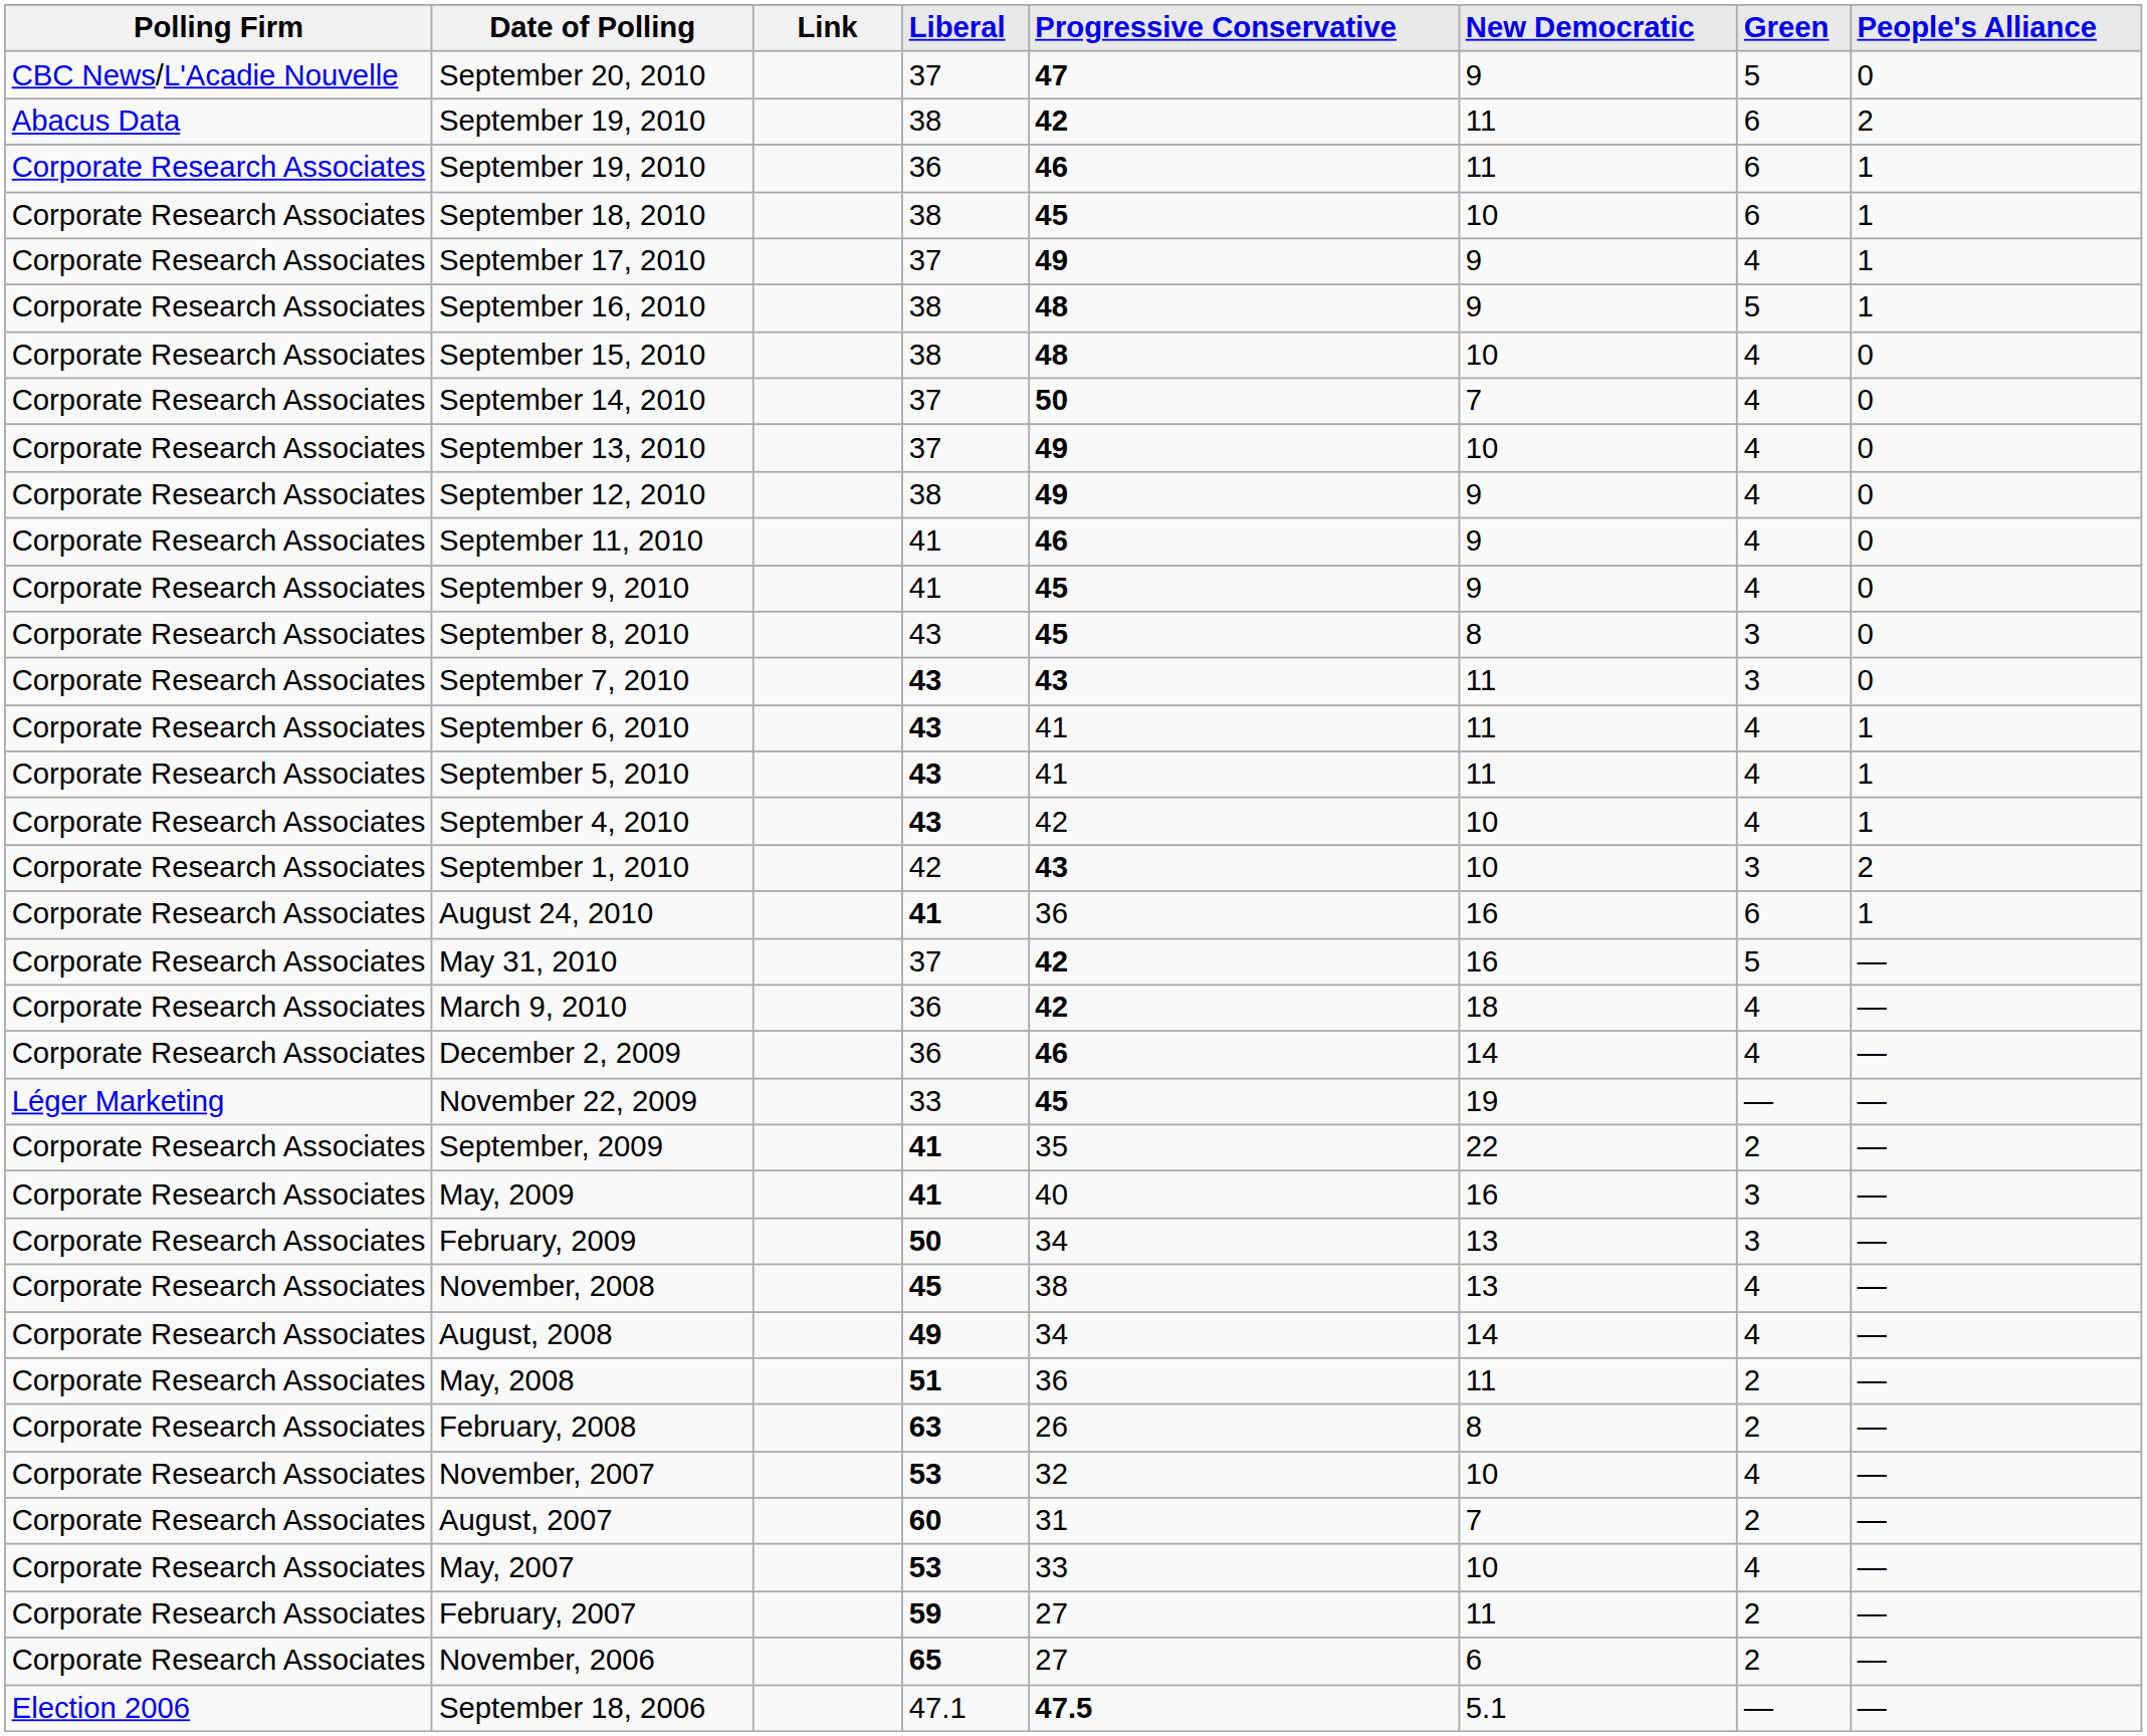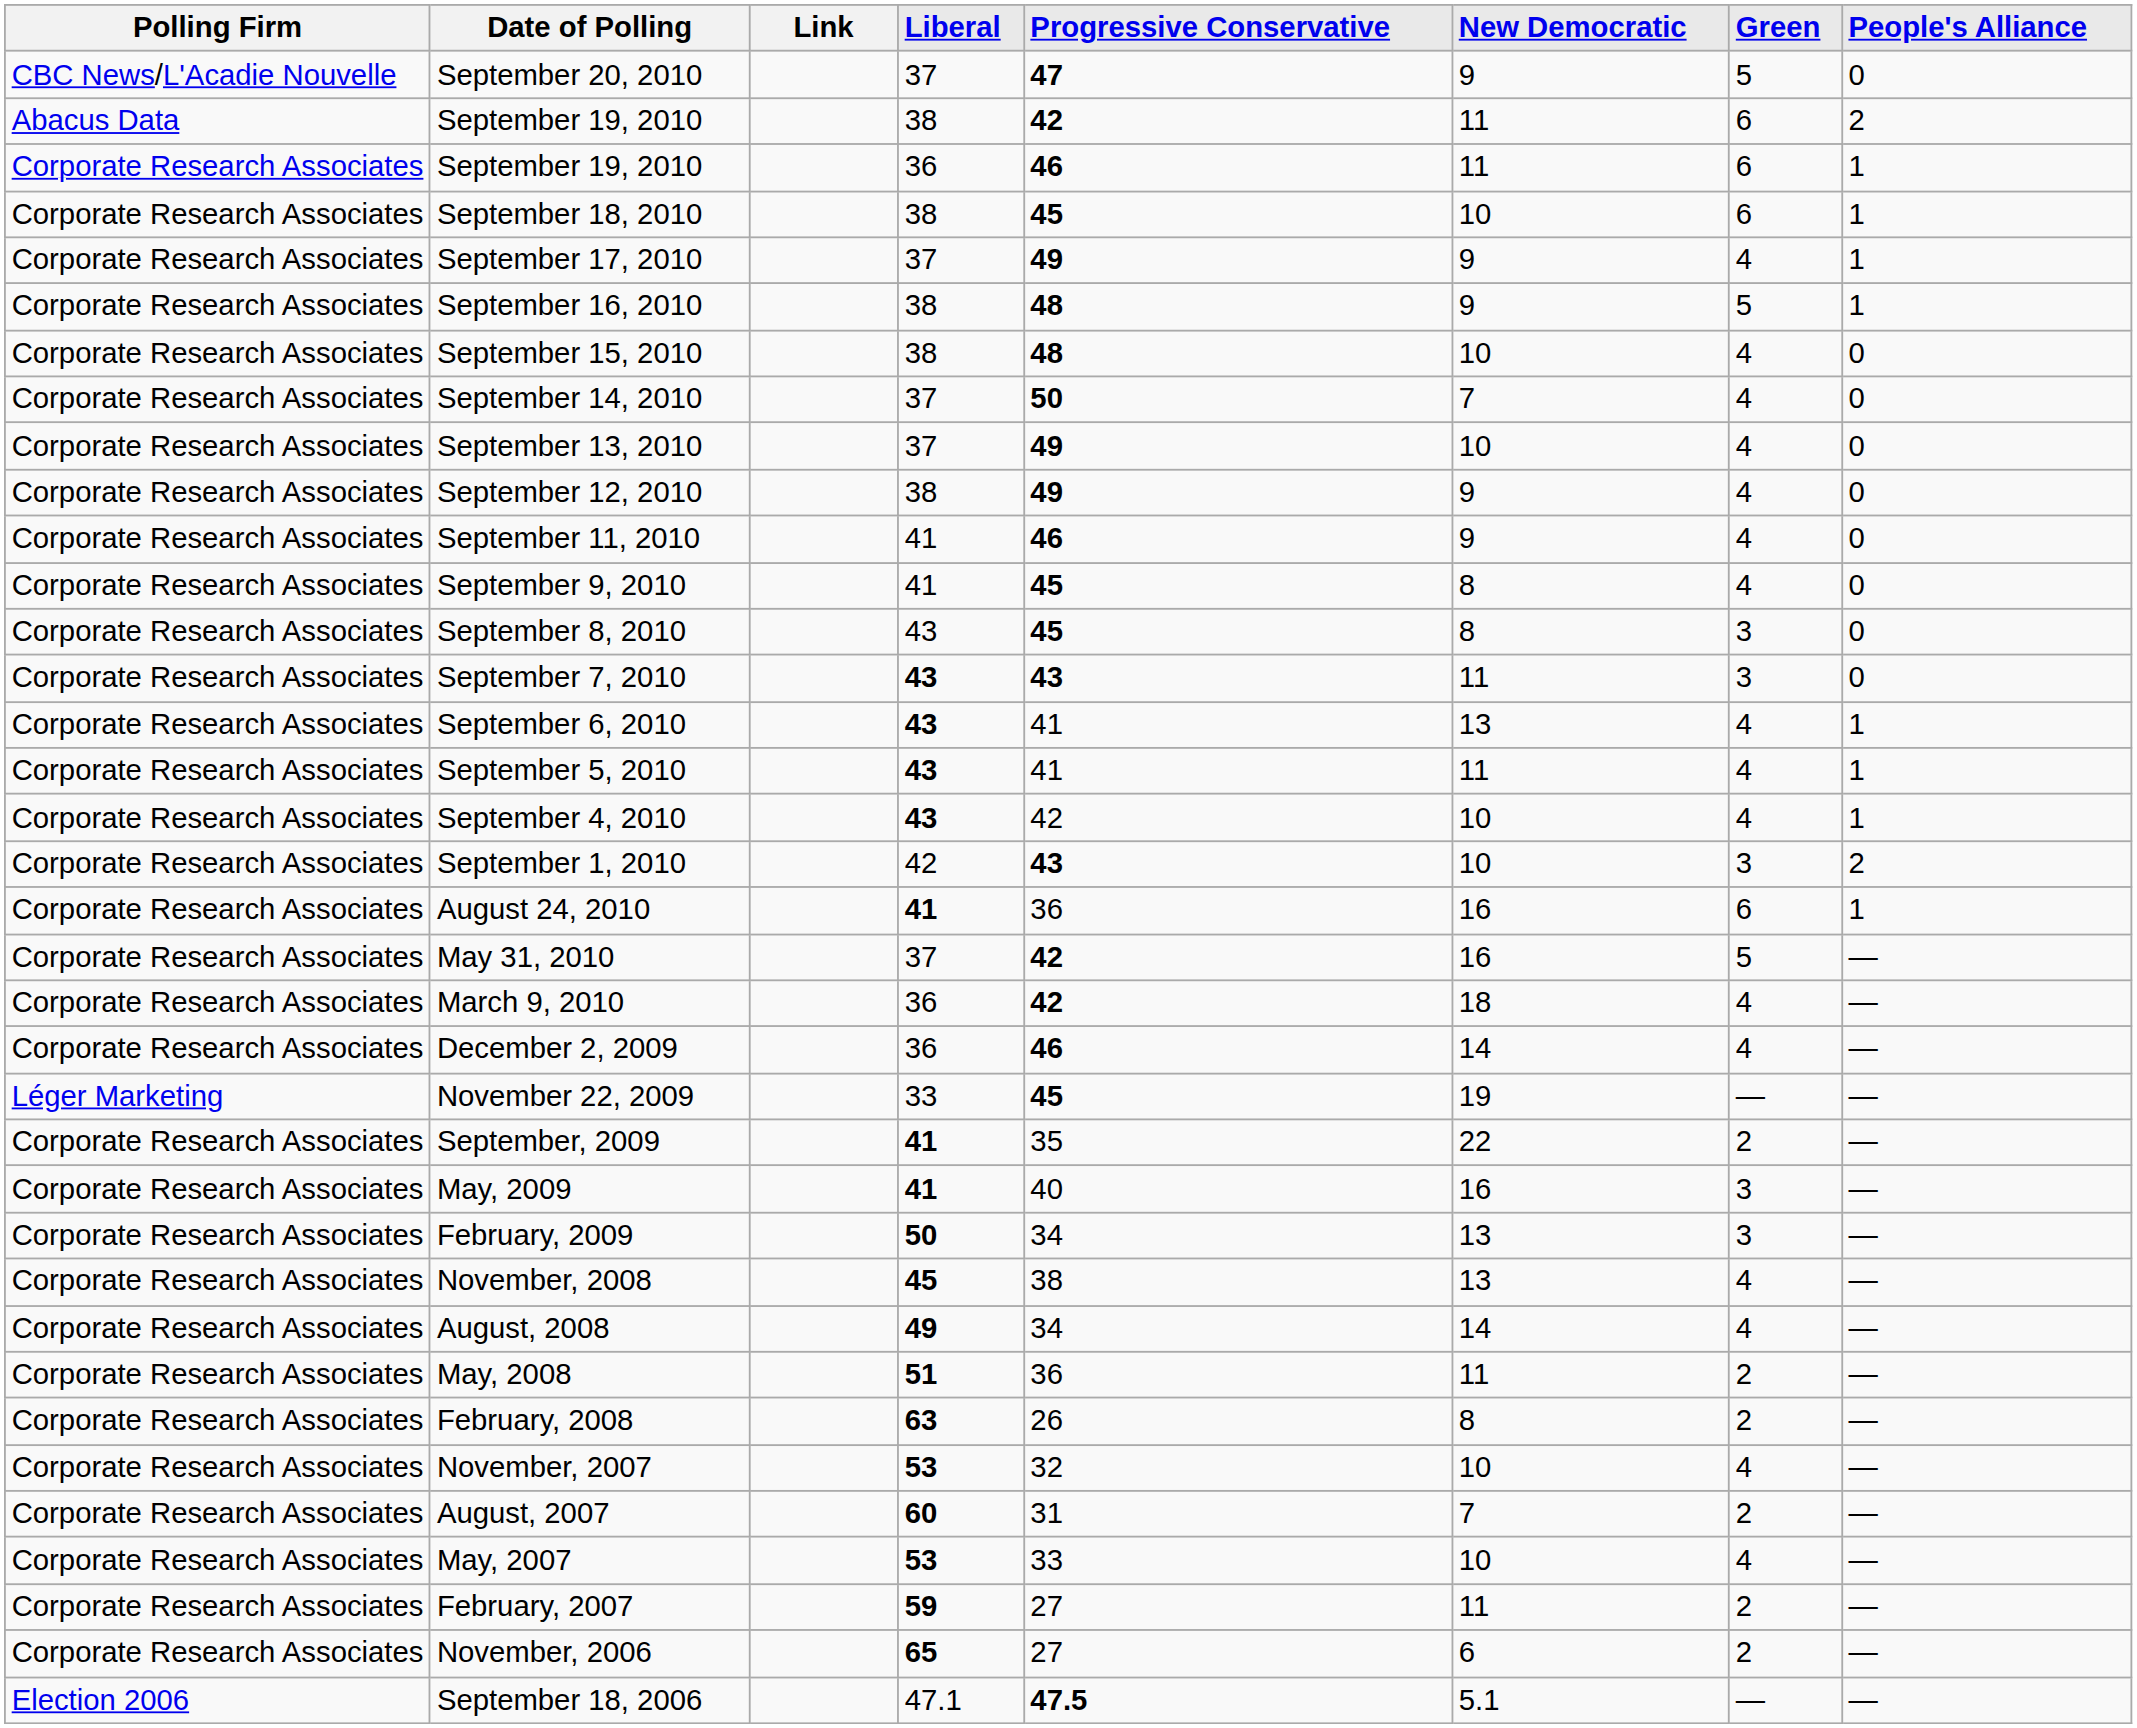September 9, 2010 | New Democratic: 9 -> 8
September 6, 2010 | New Democratic: 11 -> 13
